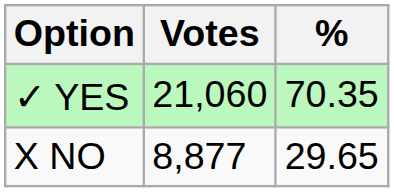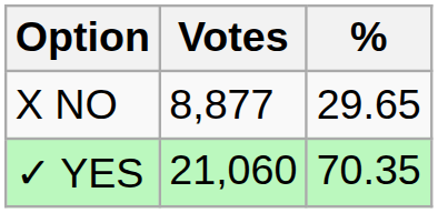rows swapped: ✓ YES <-> X NO
